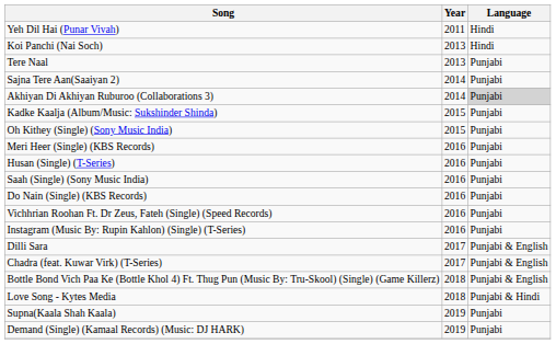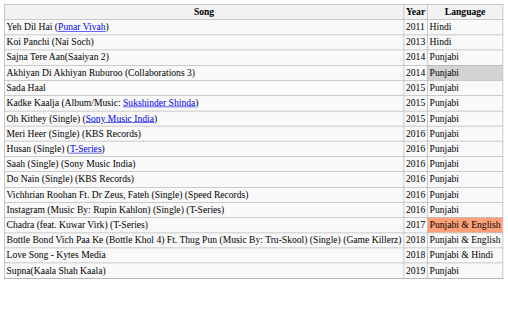- row: Tere Naal | 2013 | Punjabi
+ row: Sada Haal | 2015 | Punjabi
- row: Dilli Sara | 2017 | Punjabi & English
Chadra (feat. Kuwar Virk) (T-Series) | Language: no background -> lightsalmon background
- row: Demand (Single) (Kamaal Records) (Music: DJ HARK) | 2019 | Punjabi
